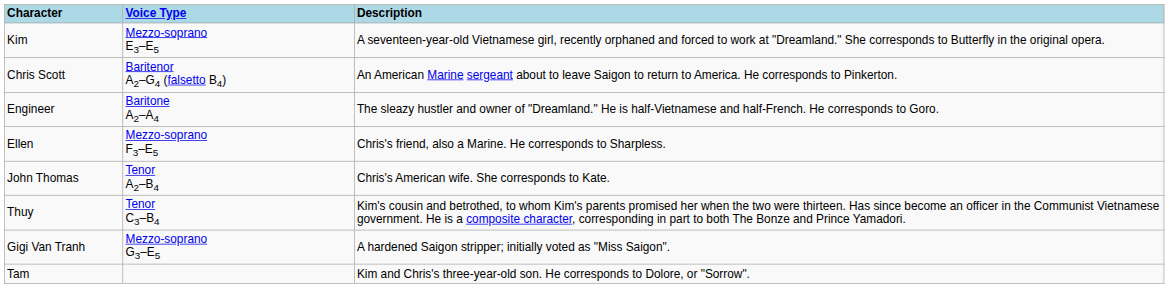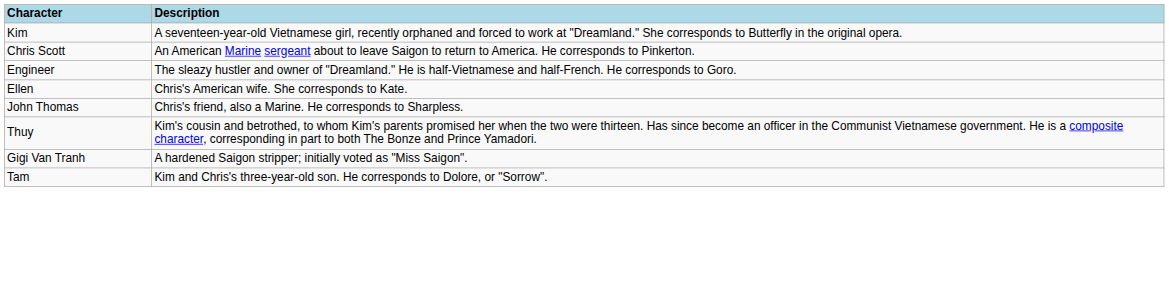- column: Voice Type | Mezzo-soprano E3–E5 | Baritenor A2–G4 (falsetto B4) | Baritone A2–A4 | Mezzo-soprano F3–E5 | Tenor A2–B4 | Tenor C3–B4 | Mezzo-soprano G3–E5
Ellen | Description: Chris's friend, also a Marine. He corresponds to Sharpless. -> Chris's American wife. She corresponds to Kate.
John Thomas | Description: Chris's American wife. She corresponds to Kate. -> Chris's friend, also a Marine. He corresponds to Sharpless.
